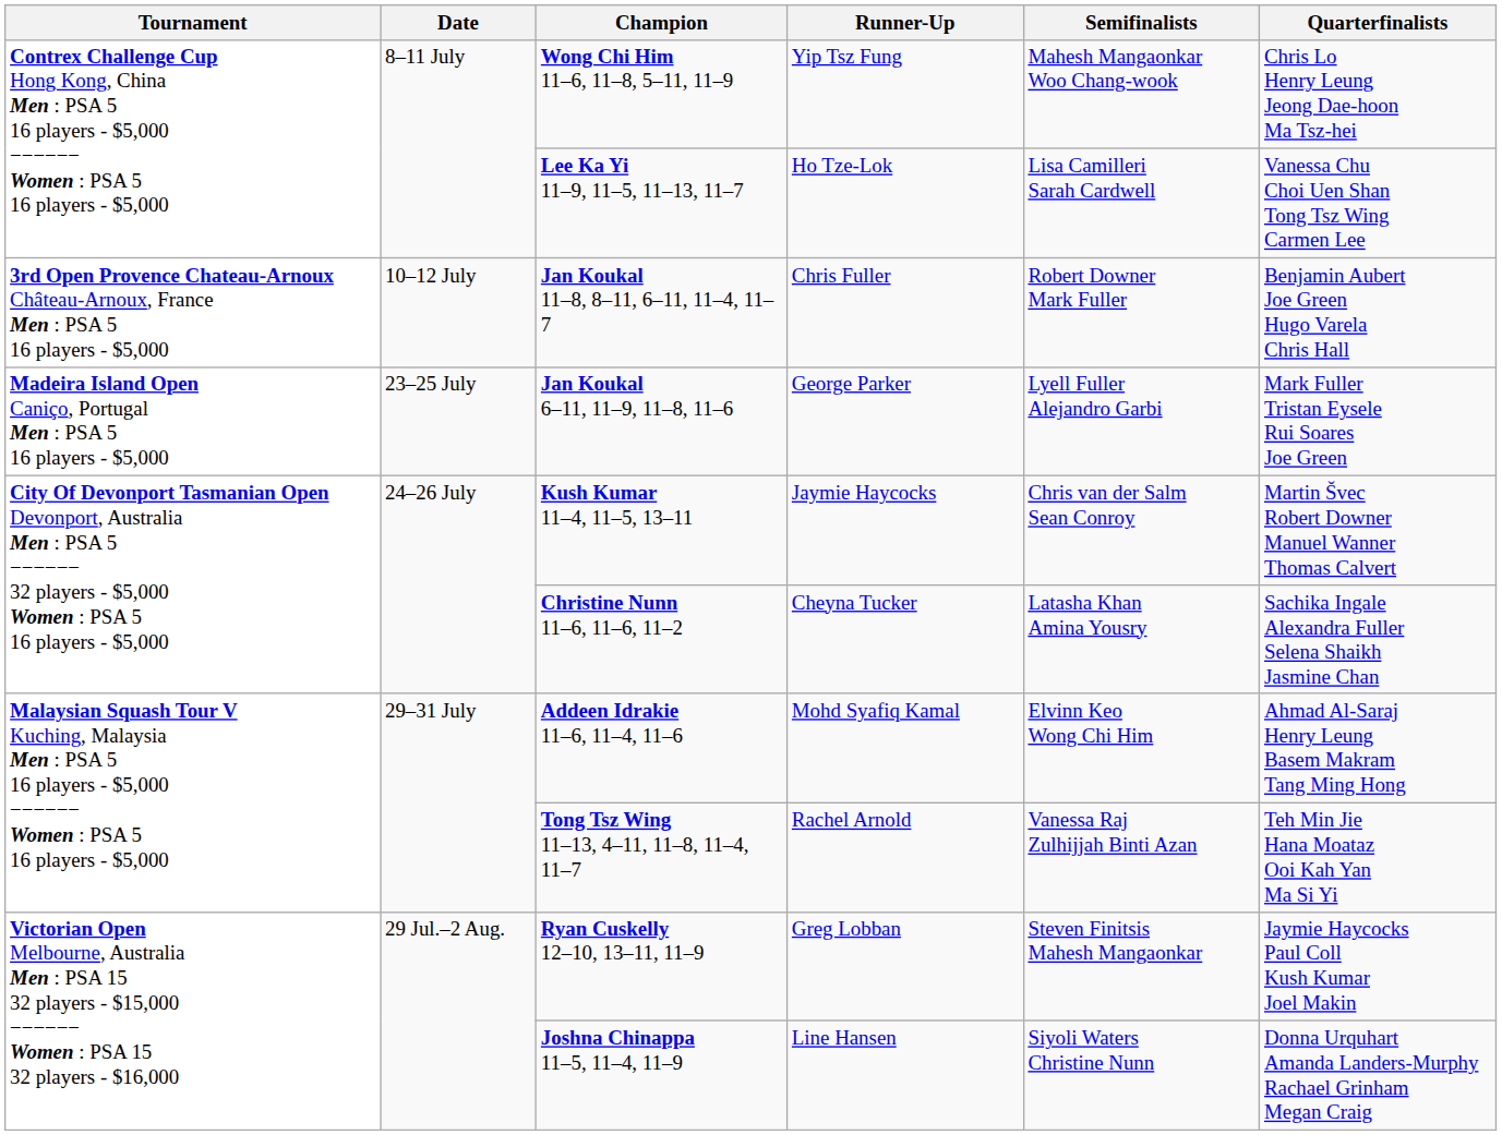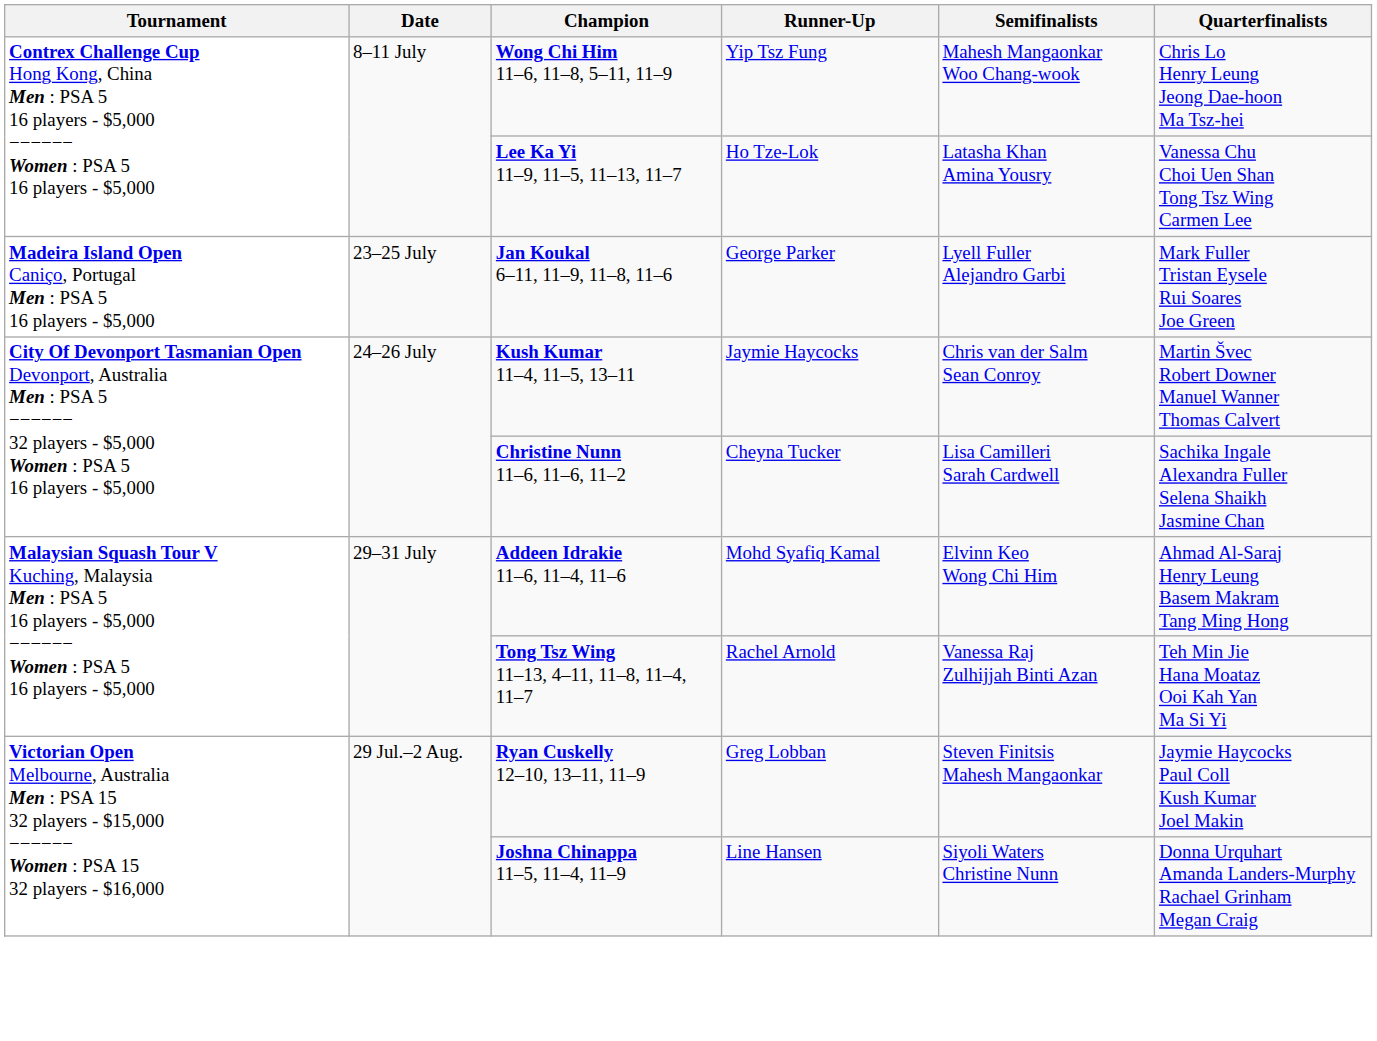Lee Ka Yi 11–9, 11–5, 11–13, 11–7 | Semifinalists: Lisa Camilleri Sarah Cardwell -> Latasha Khan Amina Yousry
- row: 3rd Open Provence Chateau-Arnoux Château-Arnoux, France Men : PSA 5 16 players - $5,000 | 10–12 July | Jan Koukal 11–8, 8–11, 6–11, 11–4, 11–7 | Chris Fuller | Robert Downer Mark Fuller | Benjamin Aubert Joe Green Hugo Varela Chris Hall
Christine Nunn 11–6, 11–6, 11–2 | Semifinalists: Latasha Khan Amina Yousry -> Lisa Camilleri Sarah Cardwell
